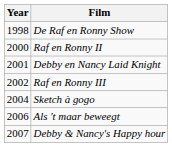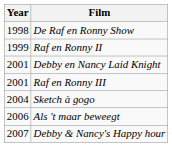Raf en Ronny II | Year: 2000 -> 1999
Raf en Ronny III | Year: 2002 -> 2001
